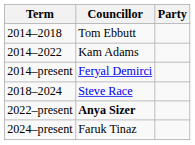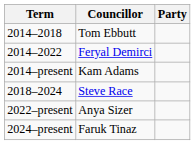2014–2022 | Councillor: Kam Adams -> Feryal Demirci
2014–present | Councillor: Feryal Demirci -> Kam Adams
2022–present | Councillor: bold -> normal
